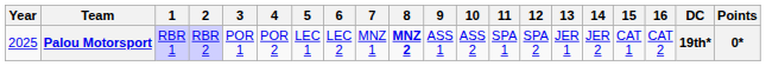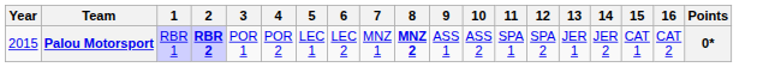- column: DC | 19th*
Palou Motorsport | Year: 2025 -> 2015
Palou Motorsport | 2: normal -> bold
